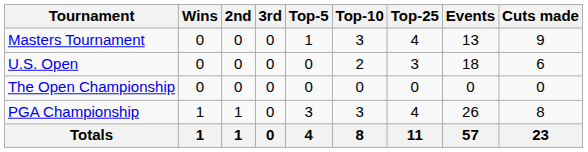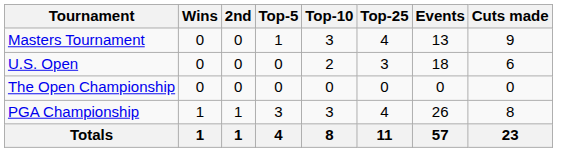- column: 3rd | 0 | 0 | 0 | 0 | 0
